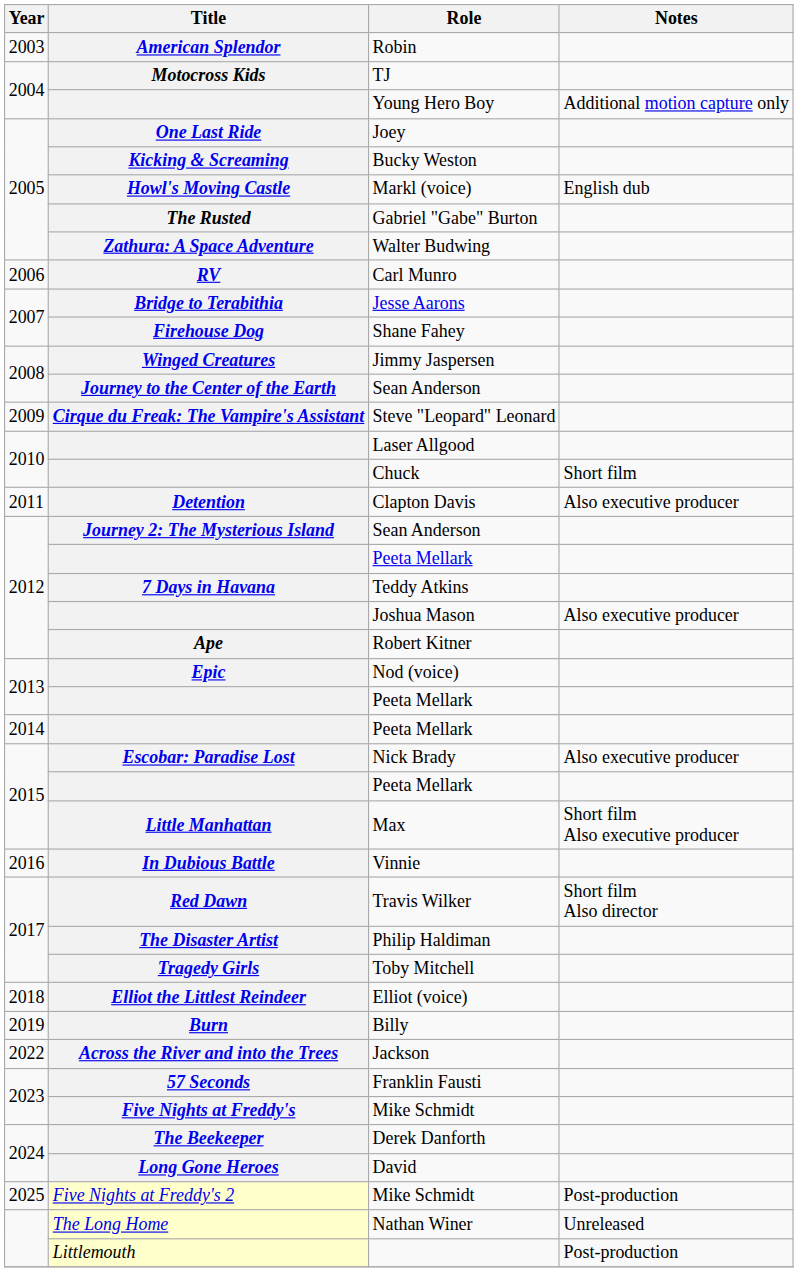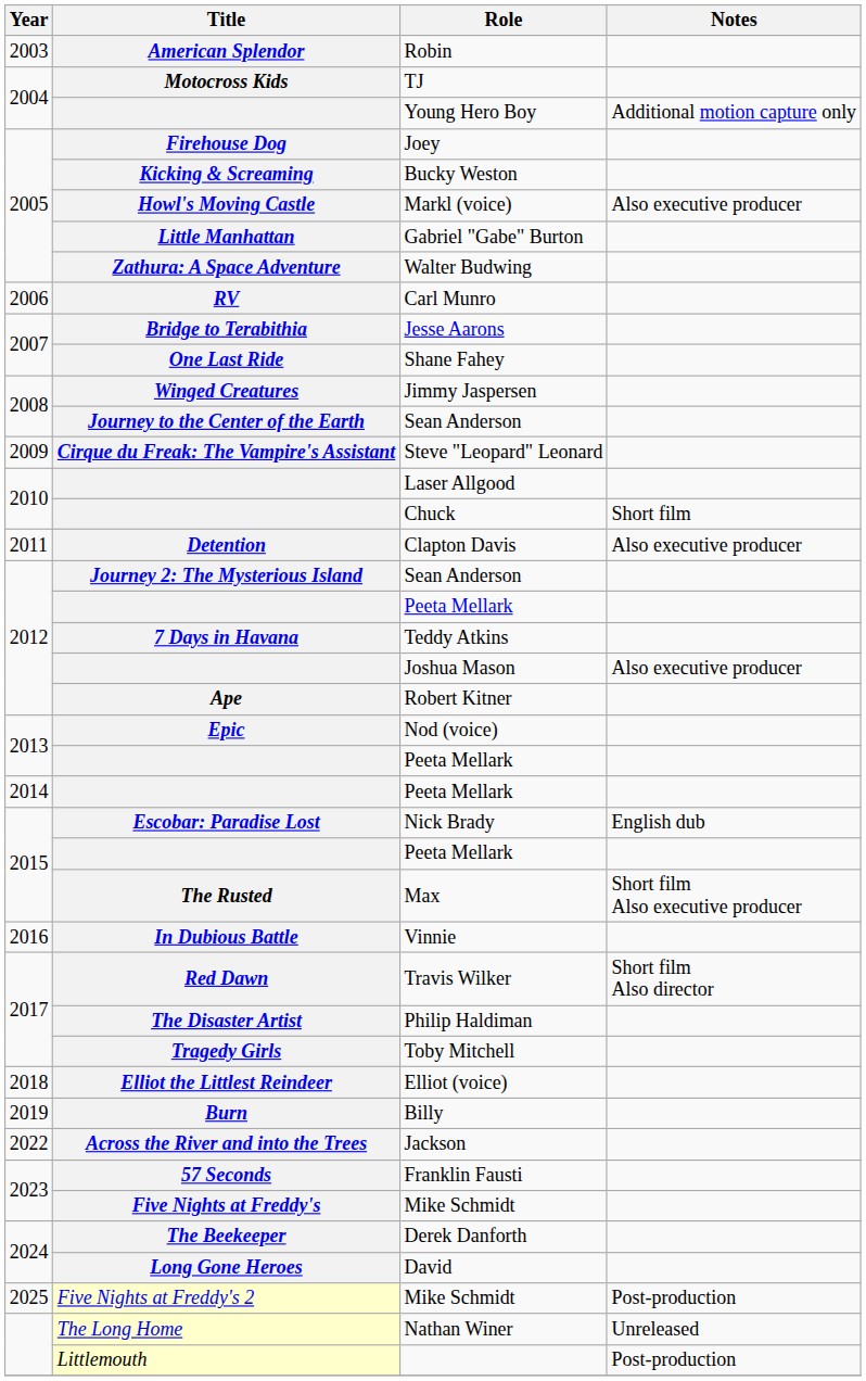Joey | Title: One Last Ride -> Firehouse Dog
Markl (voice) | Notes: English dub -> Also executive producer
Gabriel "Gabe" Burton | Title: The Rusted -> Little Manhattan
Shane Fahey | Title: Firehouse Dog -> One Last Ride
Nick Brady | Notes: Also executive producer -> English dub
Max | Title: Little Manhattan -> The Rusted
